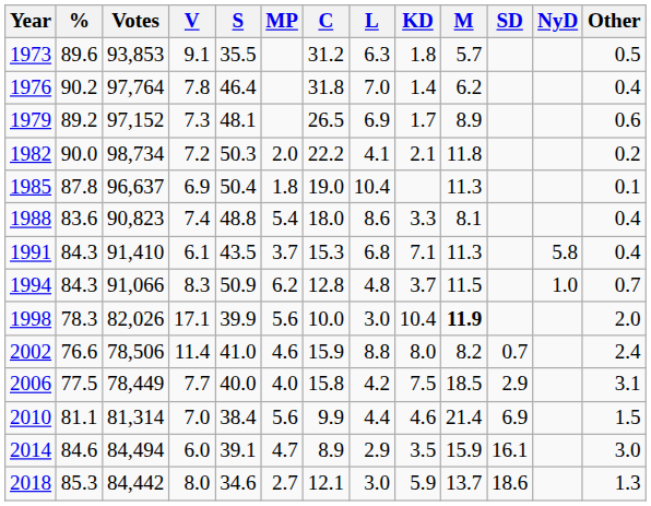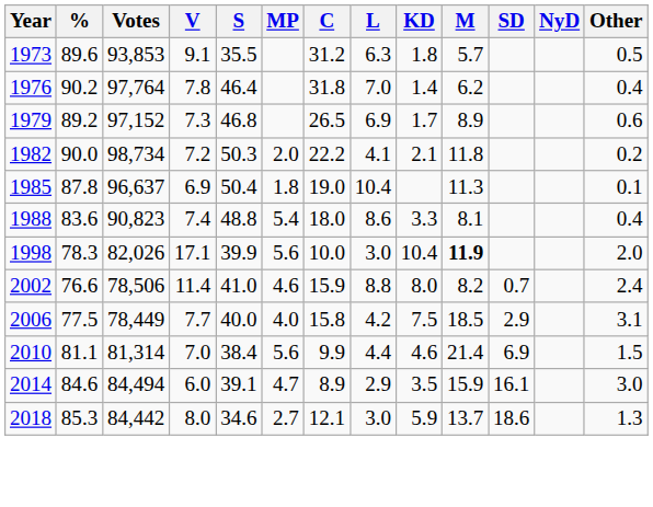1979 | S: 48.1 -> 46.8
- row: 1991 | 84.3 | 91,410 | 6.1 | 43.5 | 3.7 | 15.3 | 6.8 | 7.1 | 11.3 | 5.8 | 0.4
- row: 1994 | 84.3 | 91,066 | 8.3 | 50.9 | 6.2 | 12.8 | 4.8 | 3.7 | 11.5 | 1.0 | 0.7
